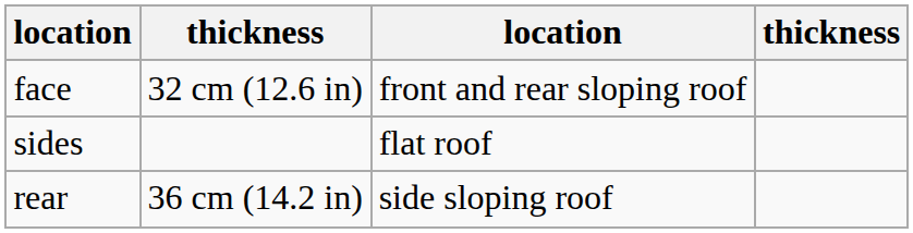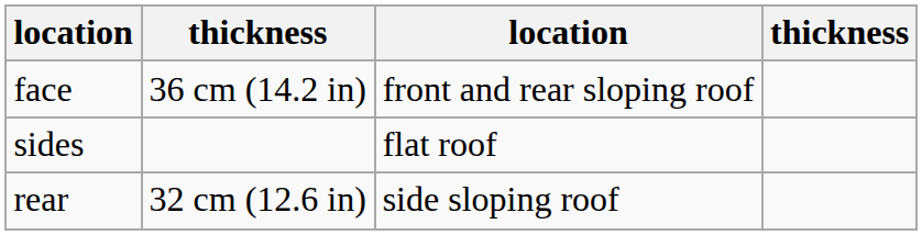face | column 2: 32 cm (12.6 in) -> 36 cm (14.2 in)
rear | column 2: 36 cm (14.2 in) -> 32 cm (12.6 in)
